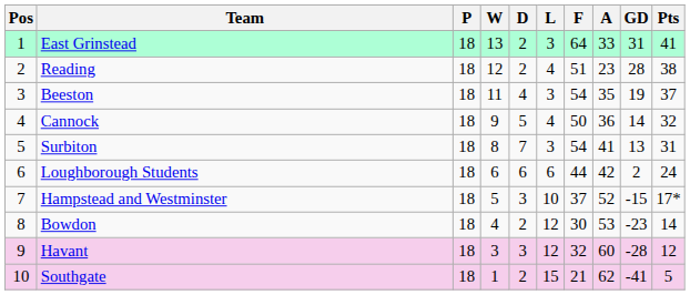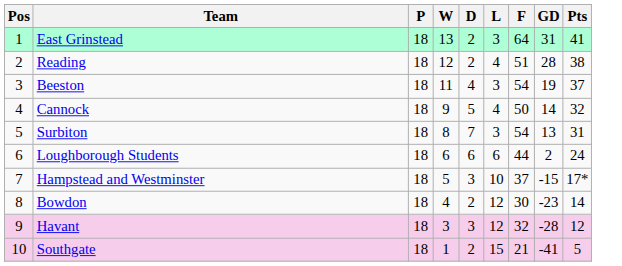- column: A | 33 | 23 | 35 | 36 | 41 | 42 | 52 | 53 | 60 | 62
